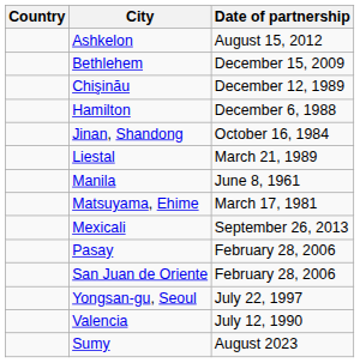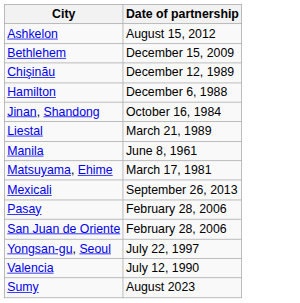- column: Country
